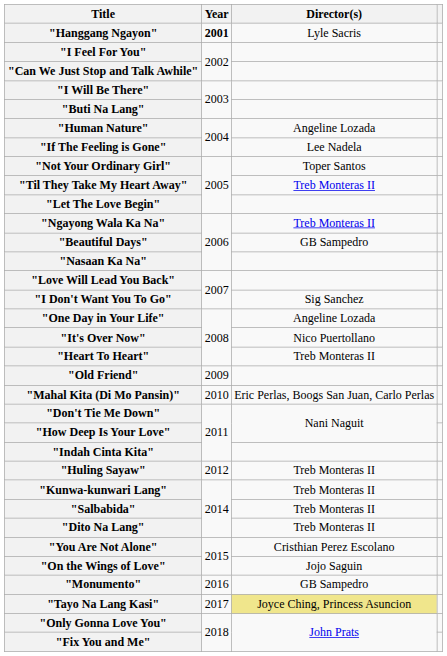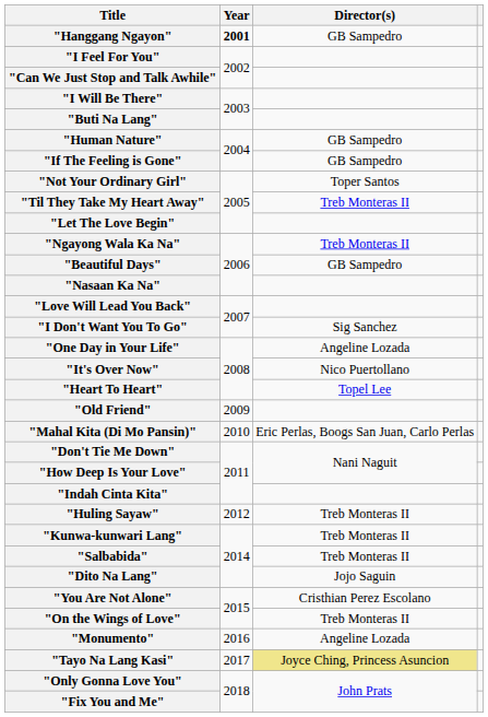"Hanggang Ngayon" | Director(s): Lyle Sacris -> GB Sampedro
"Human Nature" | Director(s): Angeline Lozada -> GB Sampedro
"If The Feeling is Gone" | Director(s): Lee Nadela -> GB Sampedro
"Heart To Heart" | Director(s): Treb Monteras II -> Topel Lee
"Dito Na Lang" | Director(s): Treb Monteras II -> Jojo Saguin
"On the Wings of Love" | Director(s): Jojo Saguin -> Treb Monteras II
"Monumento" | Director(s): GB Sampedro -> Angeline Lozada
